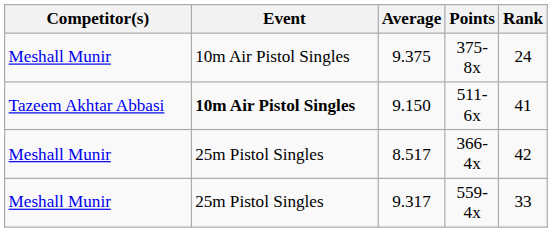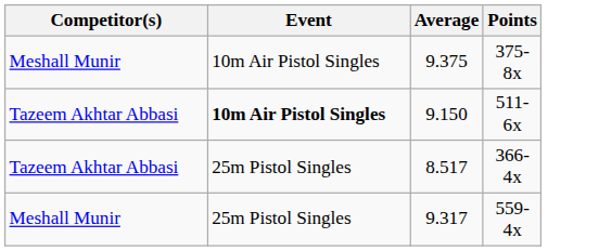- column: Rank | 24 | 41 | 42 | 33
8.517 | Competitor(s): Meshall Munir -> Tazeem Akhtar Abbasi
